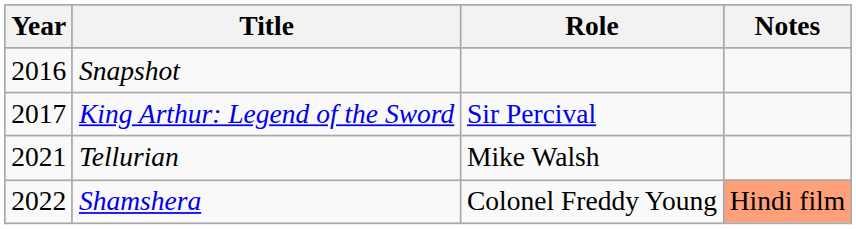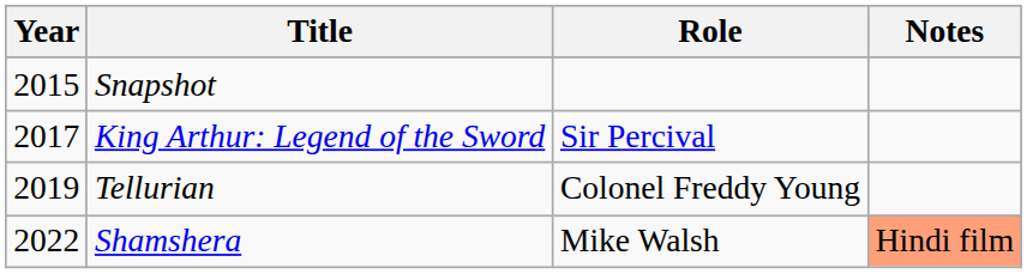Snapshot | Year: 2016 -> 2015
Tellurian | Year: 2021 -> 2019
Tellurian | Role: Mike Walsh -> Colonel Freddy Young
Shamshera | Role: Colonel Freddy Young -> Mike Walsh
